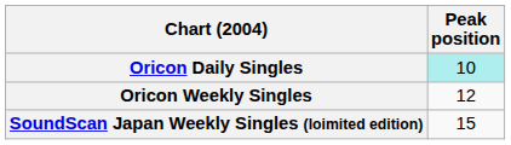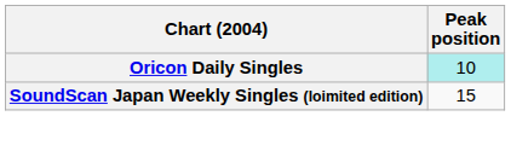- row: Oricon Weekly Singles | 12
